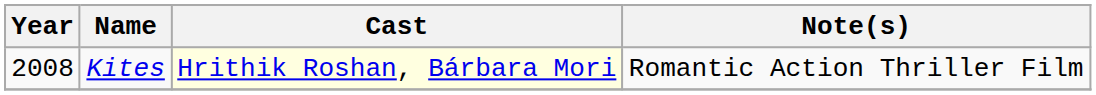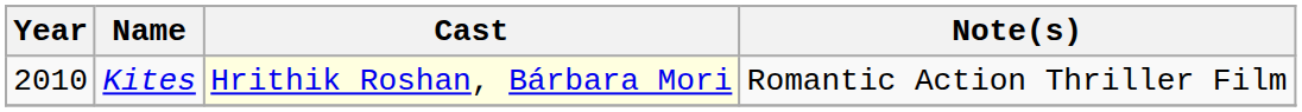Kites | Year: 2008 -> 2010
